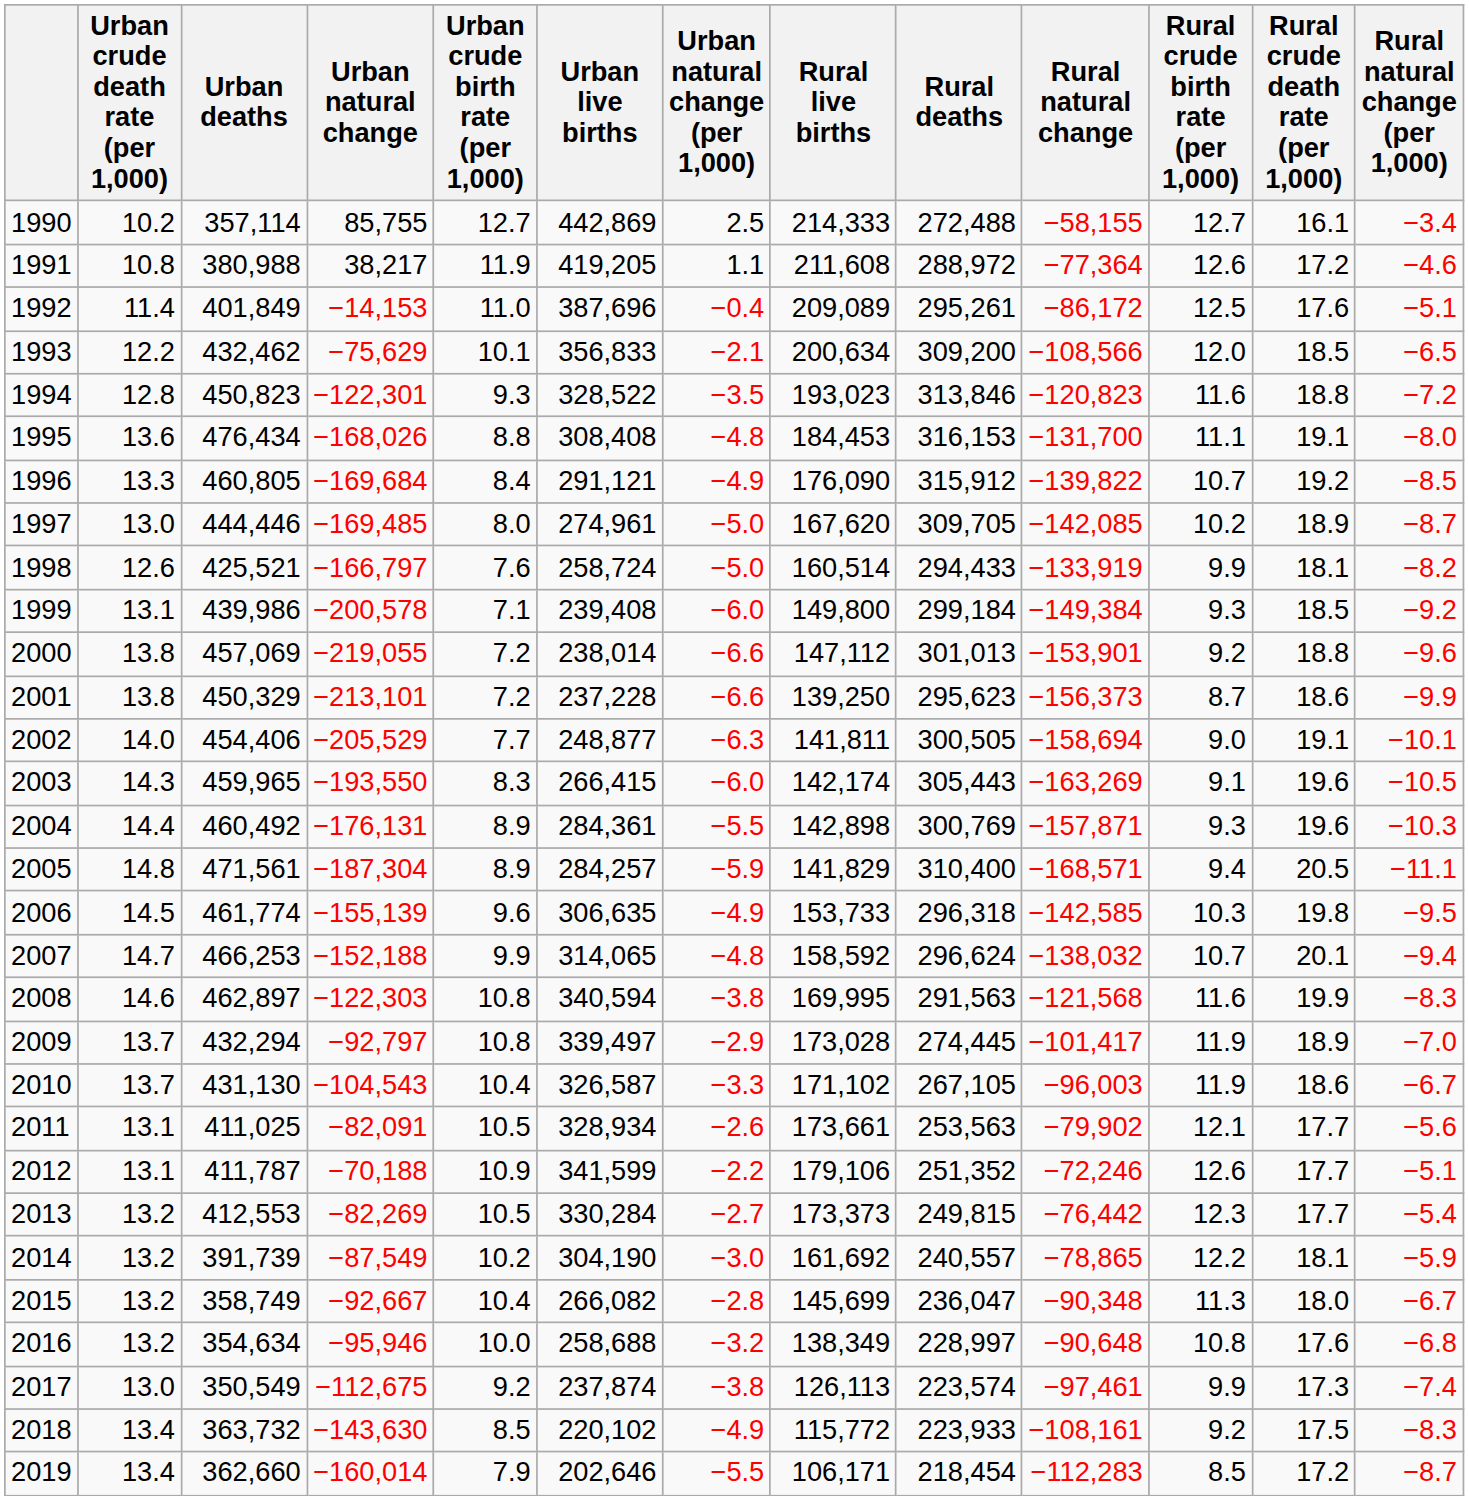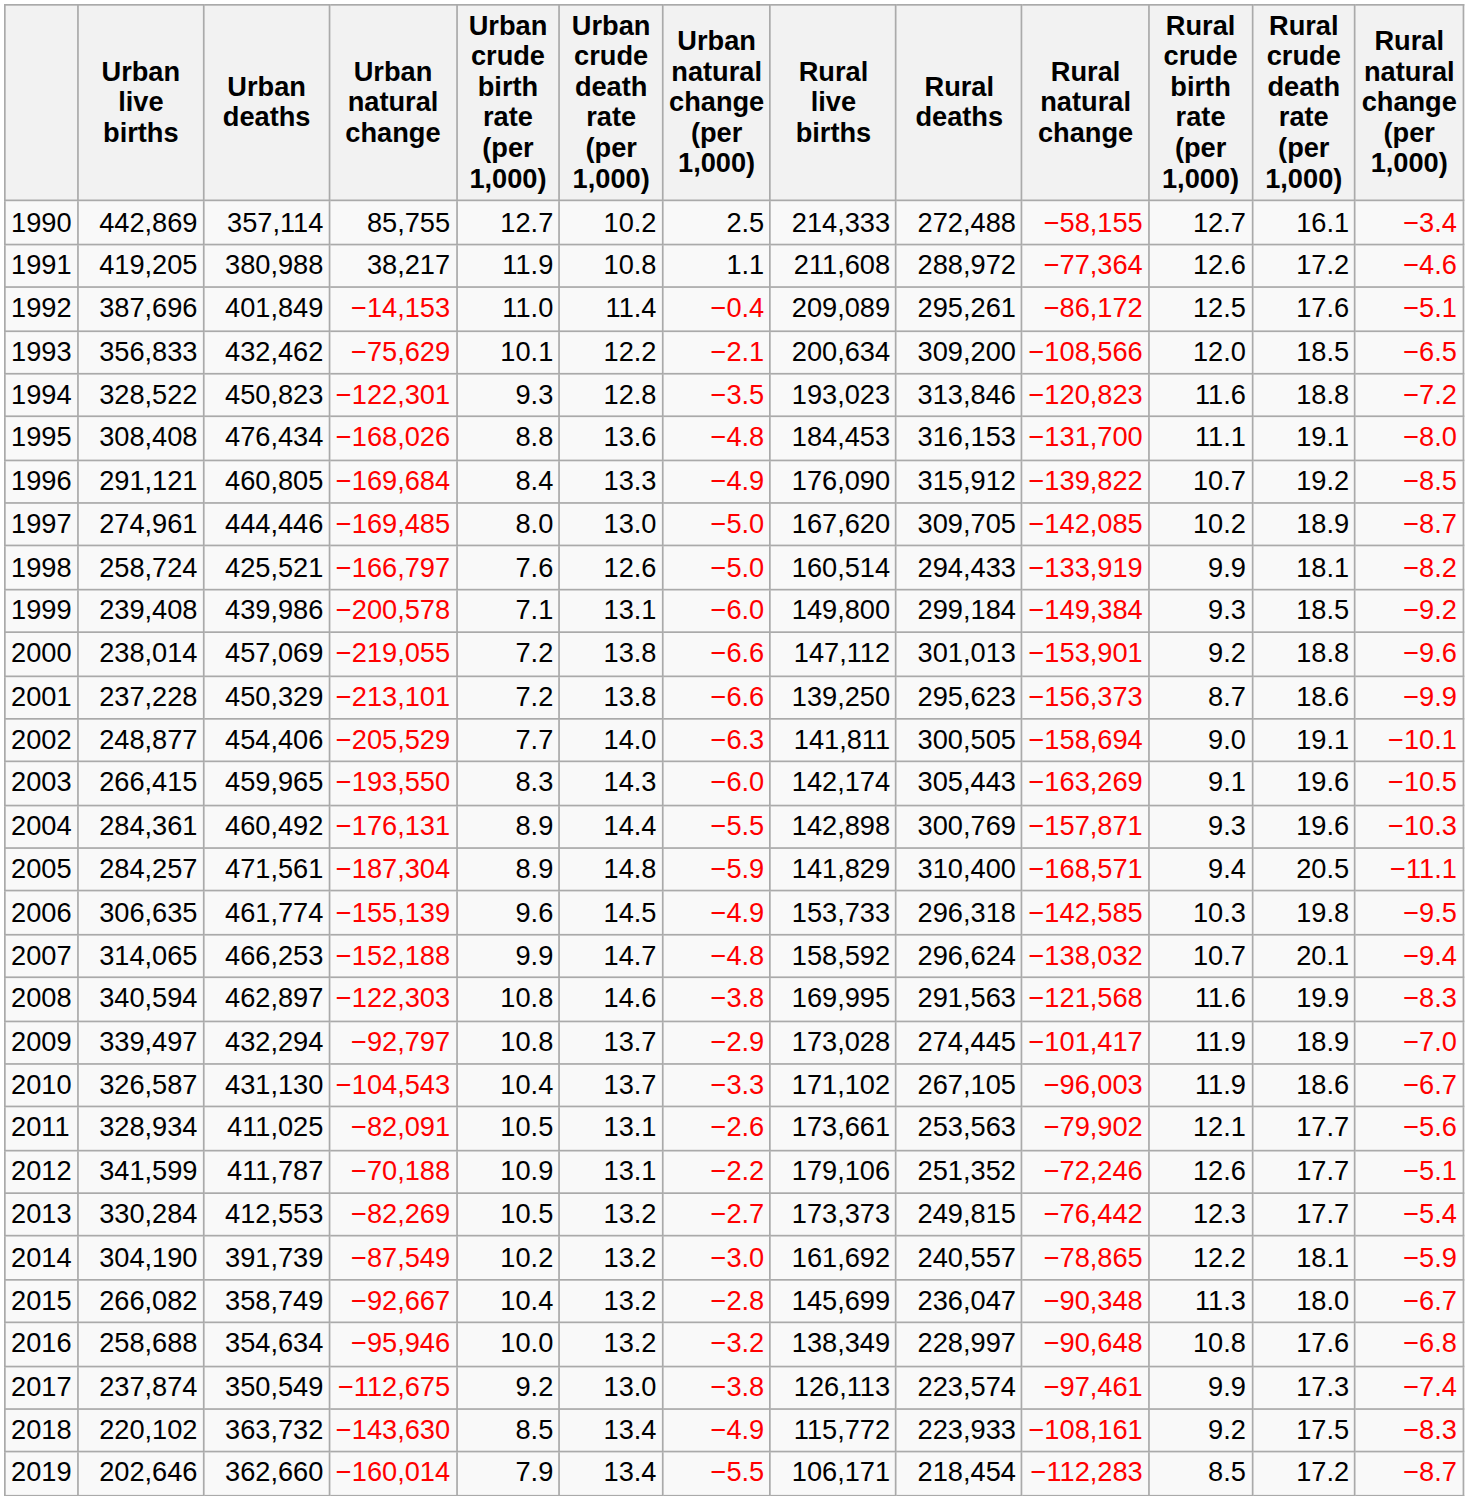columns swapped: Urban live births <-> Urban crude death rate (per 1,000)
